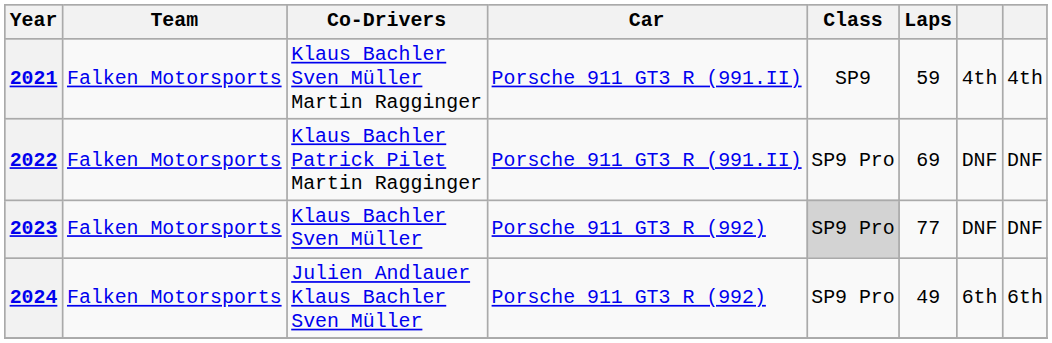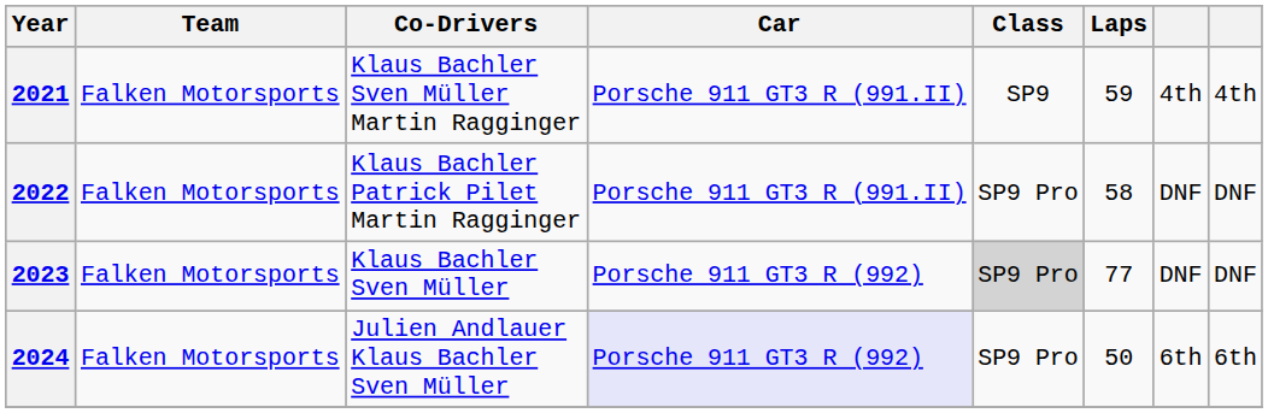2022 | Laps: 69 -> 58
2024 | Car: no background -> lavender background
2024 | Laps: 49 -> 50
